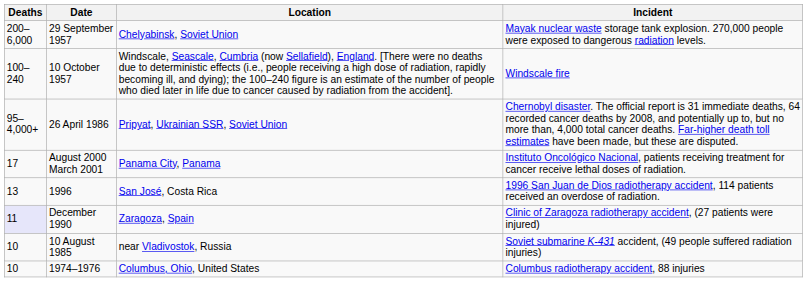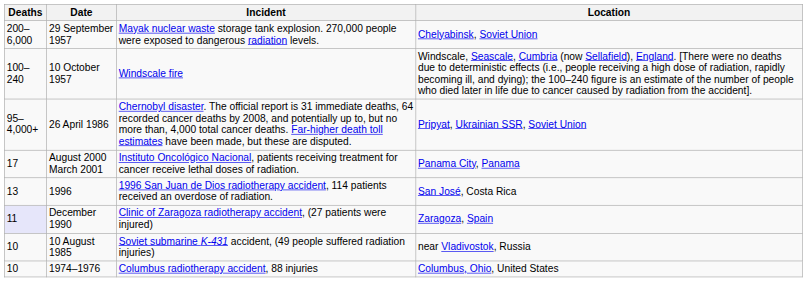columns swapped: Incident <-> Location
